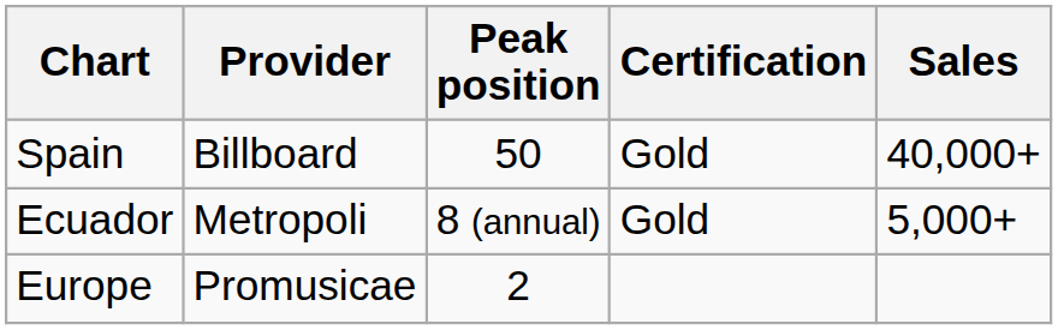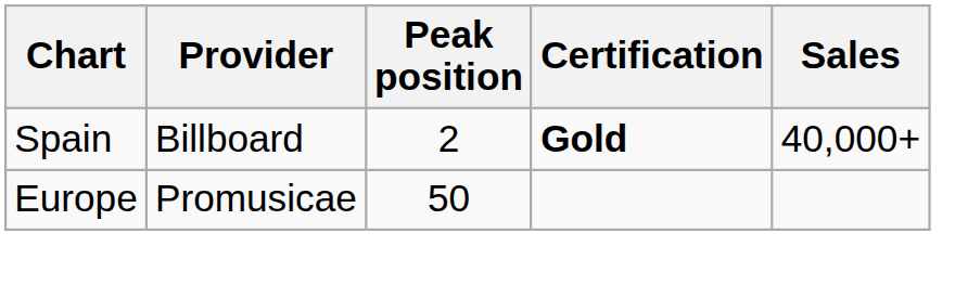Spain | Peak position: 50 -> 2
Spain | Certification: normal -> bold
- row: Ecuador | Metropoli | 8 (annual) | Gold | 5,000+
Europe | Peak position: 2 -> 50
